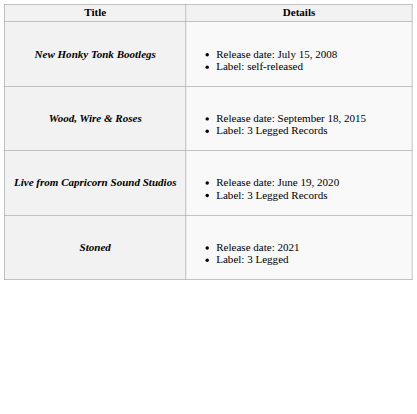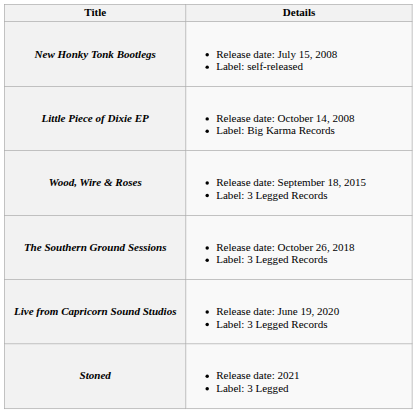+ row: Little Piece of Dixie EP | Release date: October 14, 2008 Label: Big Karma Records
+ row: The Southern Ground Sessions | Release date: October 26, 2018 Label: 3 Legged Records
